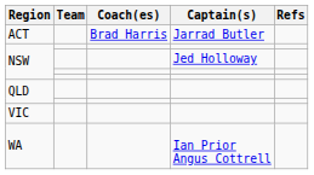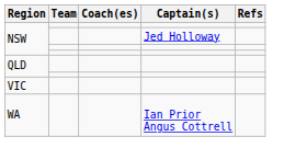- row: ACT | Brad Harris | Jarrad Butler
